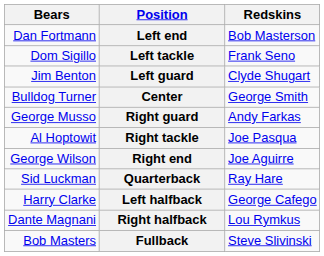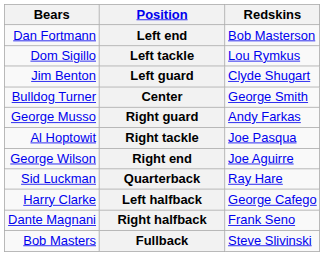Left tackle | Redskins: Frank Seno -> Lou Rymkus
Right halfback | Redskins: Lou Rymkus -> Frank Seno
